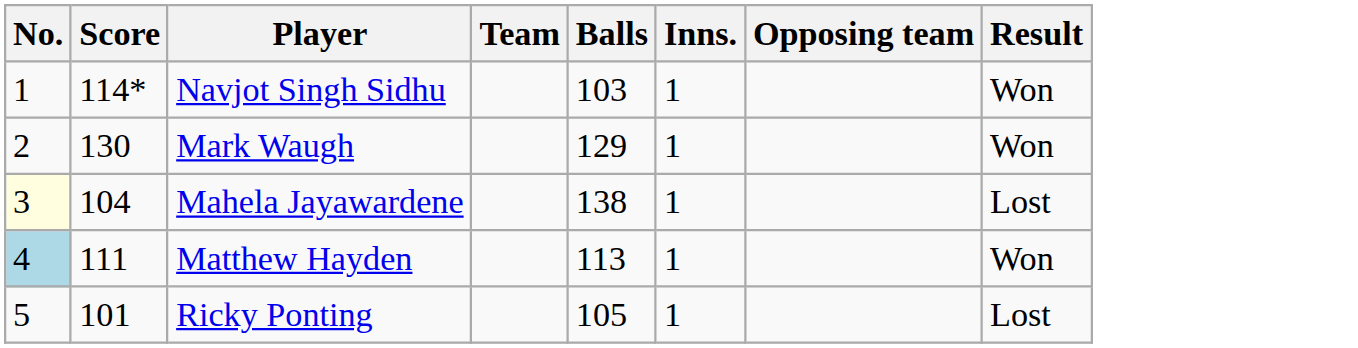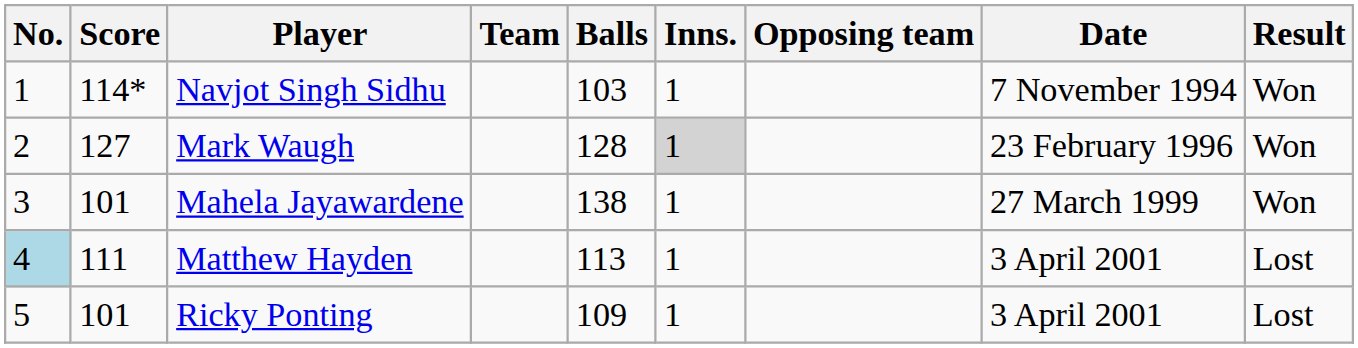+ column: Date | 7 November 1994 | 23 February 1996 | 27 March 1999 | 3 April 2001 | 3 April 2001
Mark Waugh | Score: 130 -> 127
Mark Waugh | Balls: 129 -> 128
Mark Waugh | Inns.: no background -> lightgrey background
Mahela Jayawardene | No.: lightyellow background -> no background
Mahela Jayawardene | Score: 104 -> 101
Mahela Jayawardene | Result: Lost -> Won
Matthew Hayden | Result: Won -> Lost
Ricky Ponting | Balls: 105 -> 109
